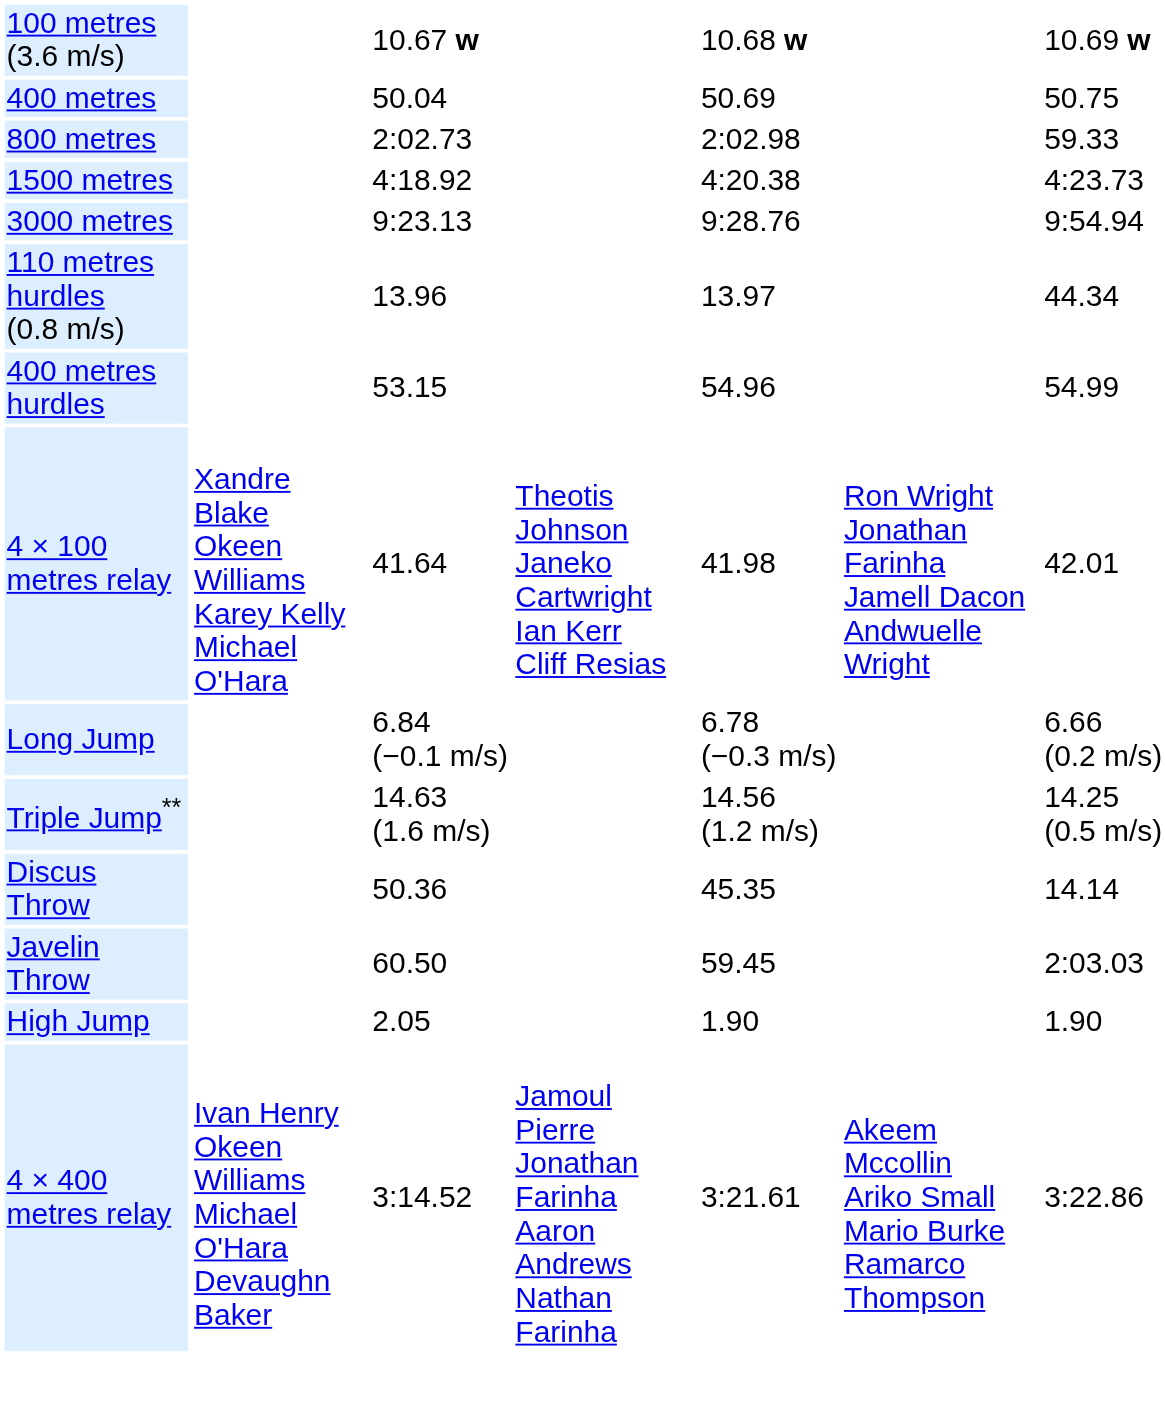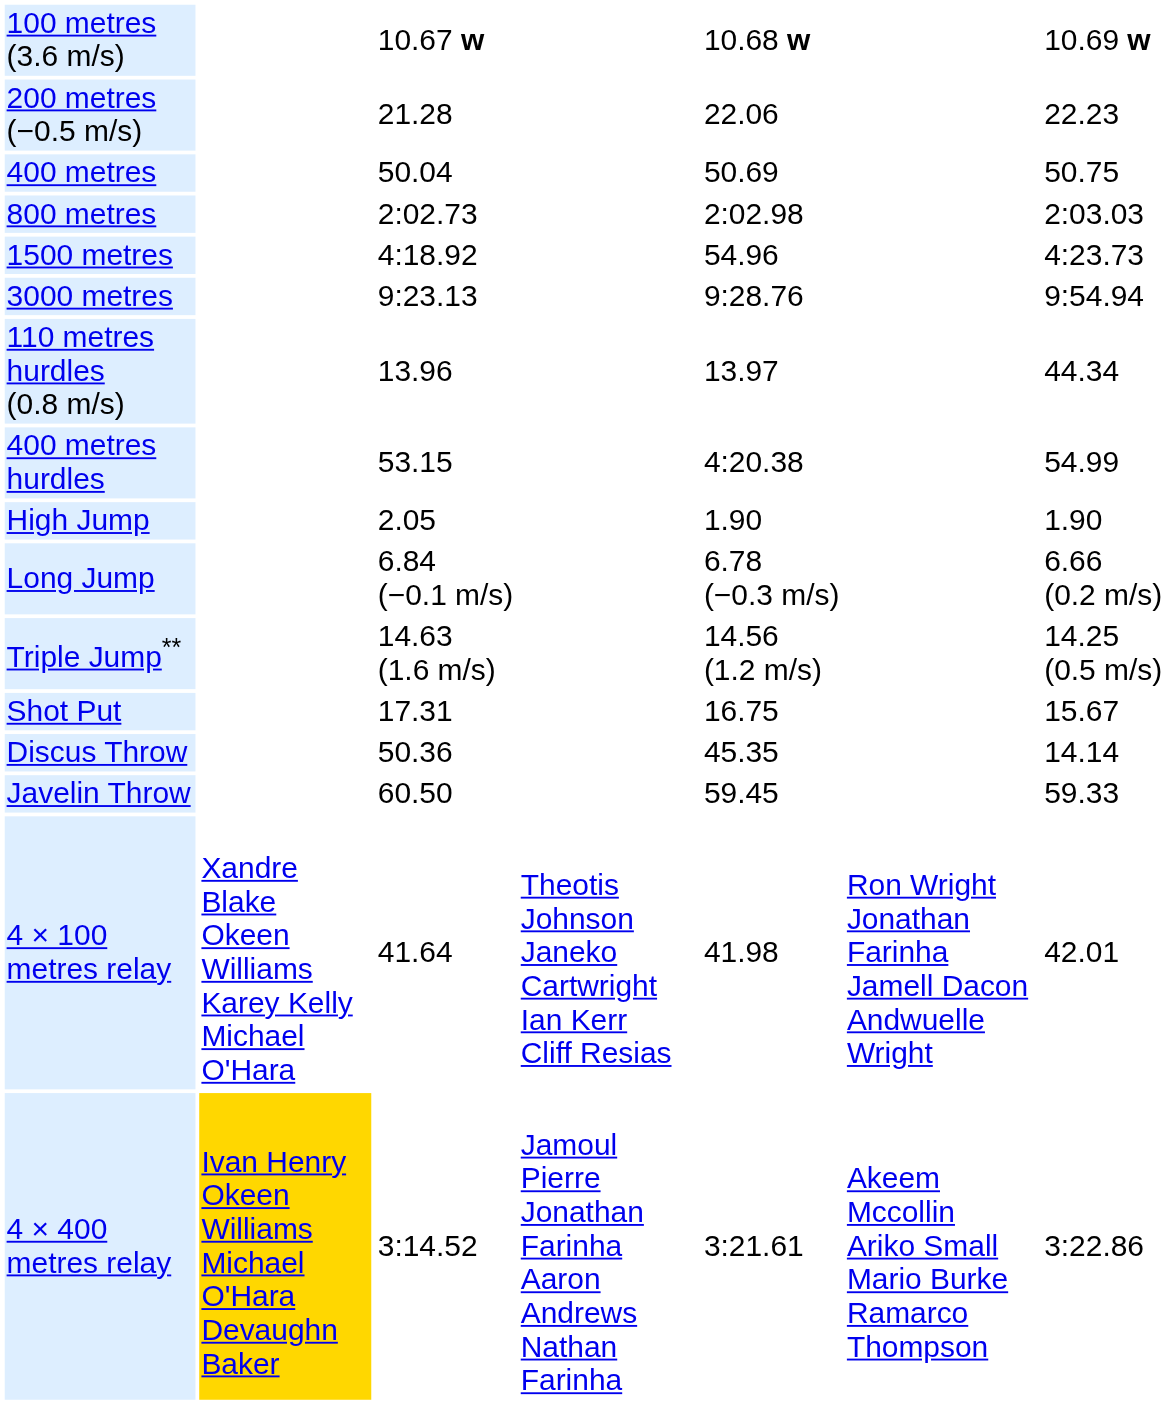+ row: 200 metres (−0.5 m/s) | 21.28 | 22.06 | 22.23
800 metres | column 7: 59.33 -> 2:03.03
1500 metres | column 5: 4:20.38 -> 54.96
400 metres hurdles | column 5: 54.96 -> 4:20.38
rows swapped: High Jump <-> 4 × 100 metres relay
+ row: Shot Put | 17.31 | 16.75 | 15.67
Javelin Throw | column 7: 2:03.03 -> 59.33
4 × 400 metres relay | column 2: no background -> gold background
